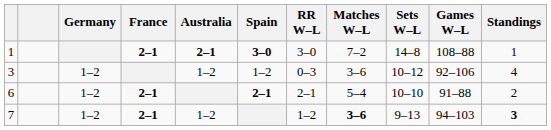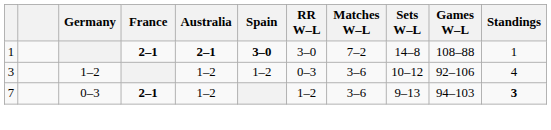- row: 6 | 1–2 | 2–1 | 2–1 | 2–1 | 5–4 | 10–10 | 91–88 | 2
7 | Germany: 1–2 -> 0–3
7 | Matches W–L: bold -> normal
